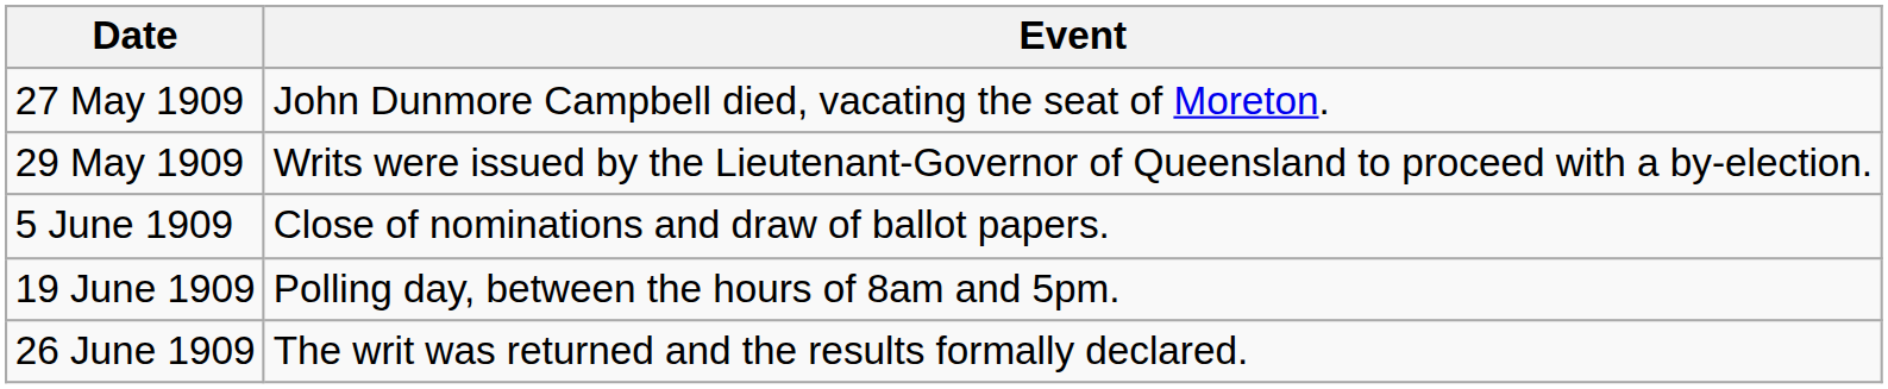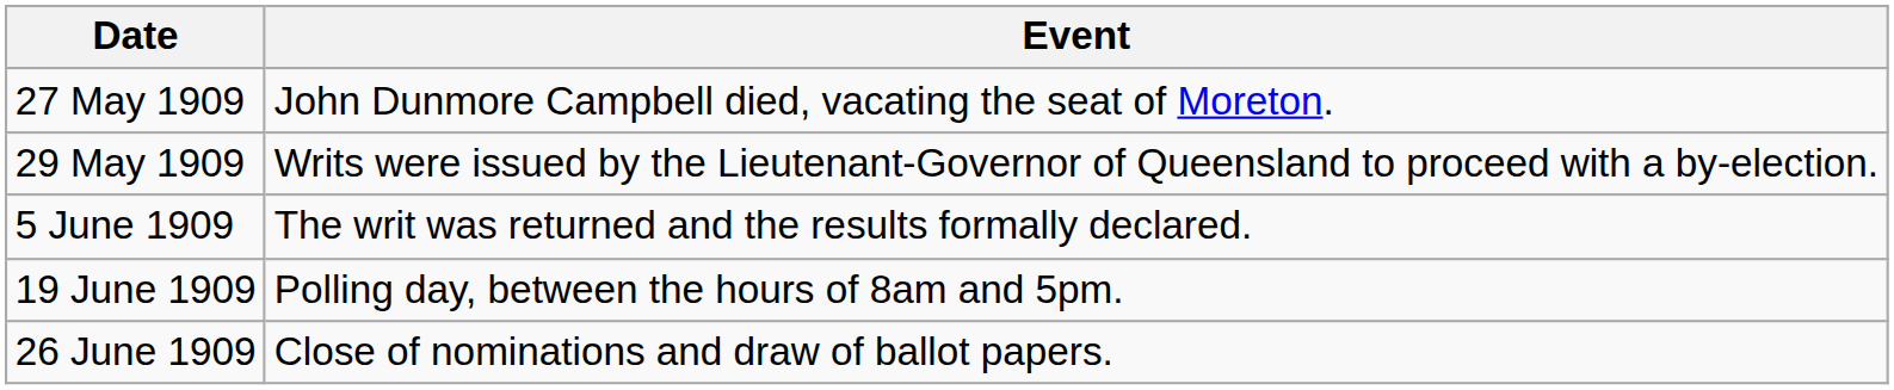5 June 1909 | Event: Close of nominations and draw of ballot papers. -> The writ was returned and the results formally declared.
26 June 1909 | Event: The writ was returned and the results formally declared. -> Close of nominations and draw of ballot papers.
